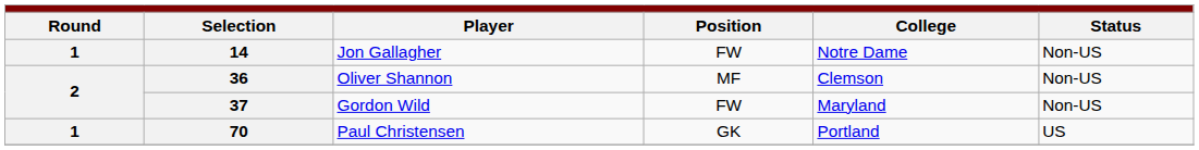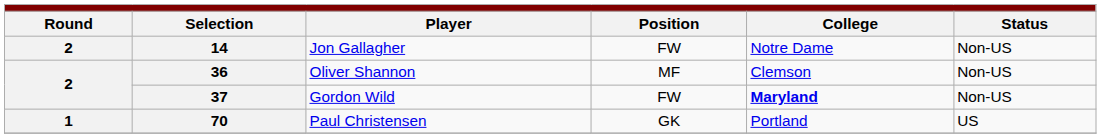14 | column 1: 1 -> 2
37 | column 5: normal -> bold
